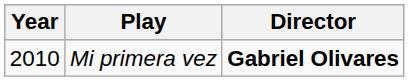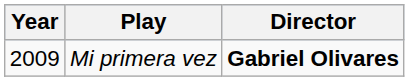Mi primera vez | Year: 2010 -> 2009
